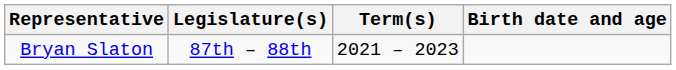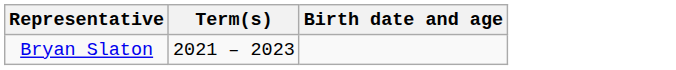- column: Legislature(s) | 87th – 88th
